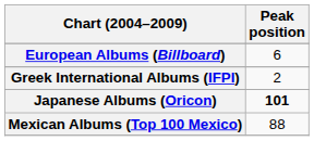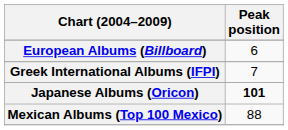Greek International Albums (IFPI) | Peak position: 2 -> 7
